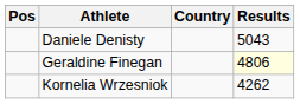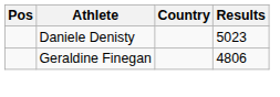Daniele Denisty | Results: 5043 -> 5023
Geraldine Finegan | Results: lightyellow background -> no background
- row: Kornelia Wrzesniok | 4262
